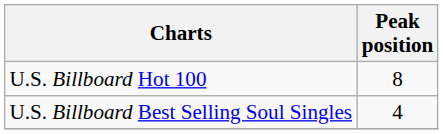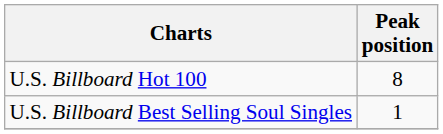U.S. Billboard Best Selling Soul Singles | Peak position: 4 -> 1
